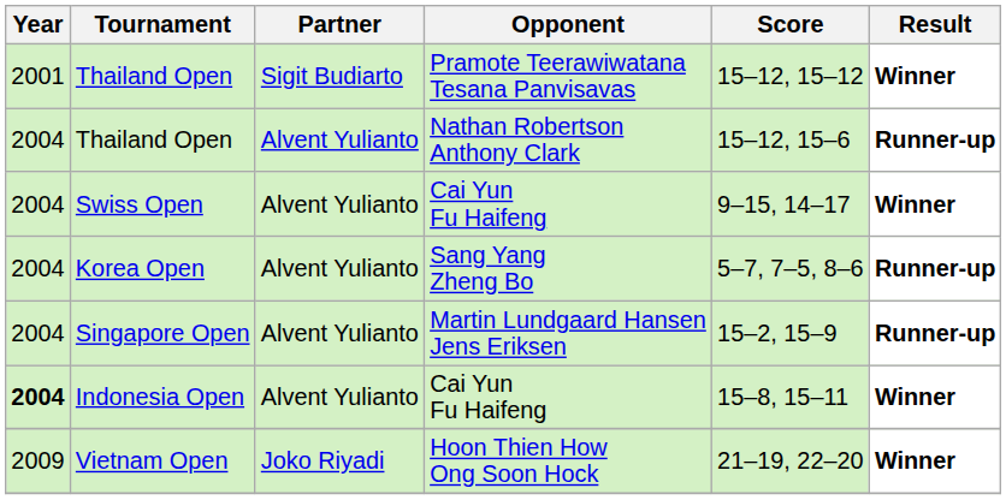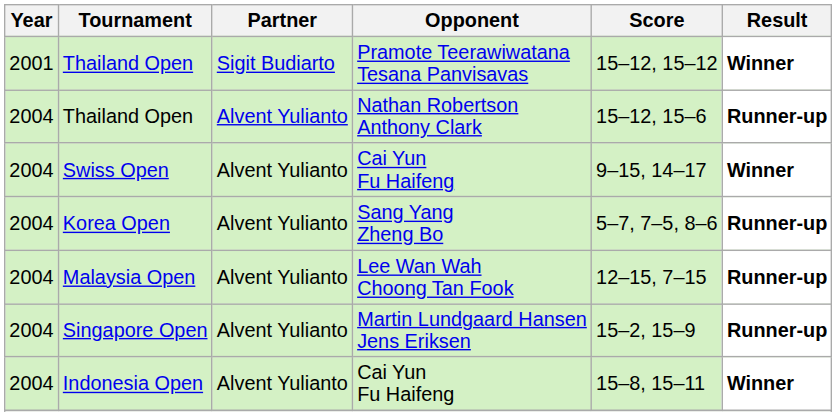+ row: 2004 | Malaysia Open | Alvent Yulianto | Lee Wan Wah Choong Tan Fook | 12–15, 7–15 | Runner-up
Indonesia Open | Year: bold -> normal
- row: 2009 | Vietnam Open | Joko Riyadi | Hoon Thien How Ong Soon Hock | 21–19, 22–20 | Winner
